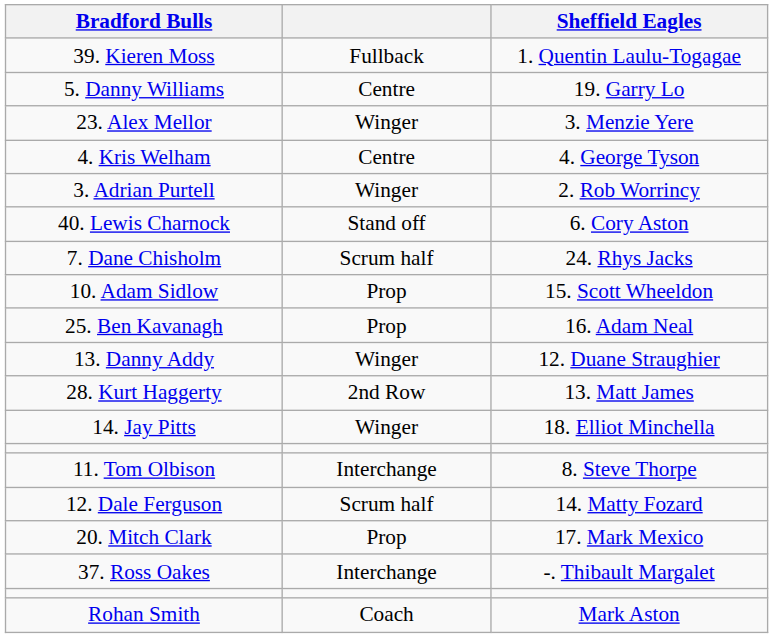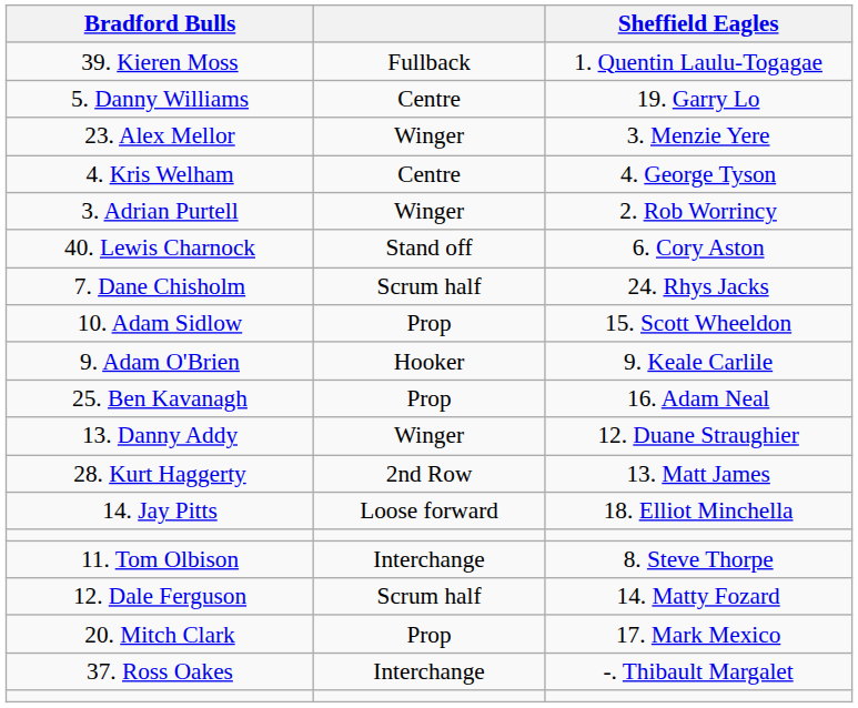+ row: 9. Adam O'Brien | Hooker | 9. Keale Carlile
14. Jay Pitts | column 2: Winger -> Loose forward
- row: Rohan Smith | Coach | Mark Aston
